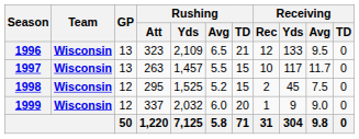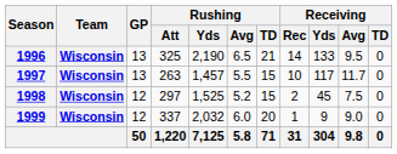1996 | Rushing / Att: 323 -> 325
1996 | Rushing / Yds: 2,109 -> 2,190
1996 | Receiving / Rec: 12 -> 14
1998 | Rushing / Att: 295 -> 297
